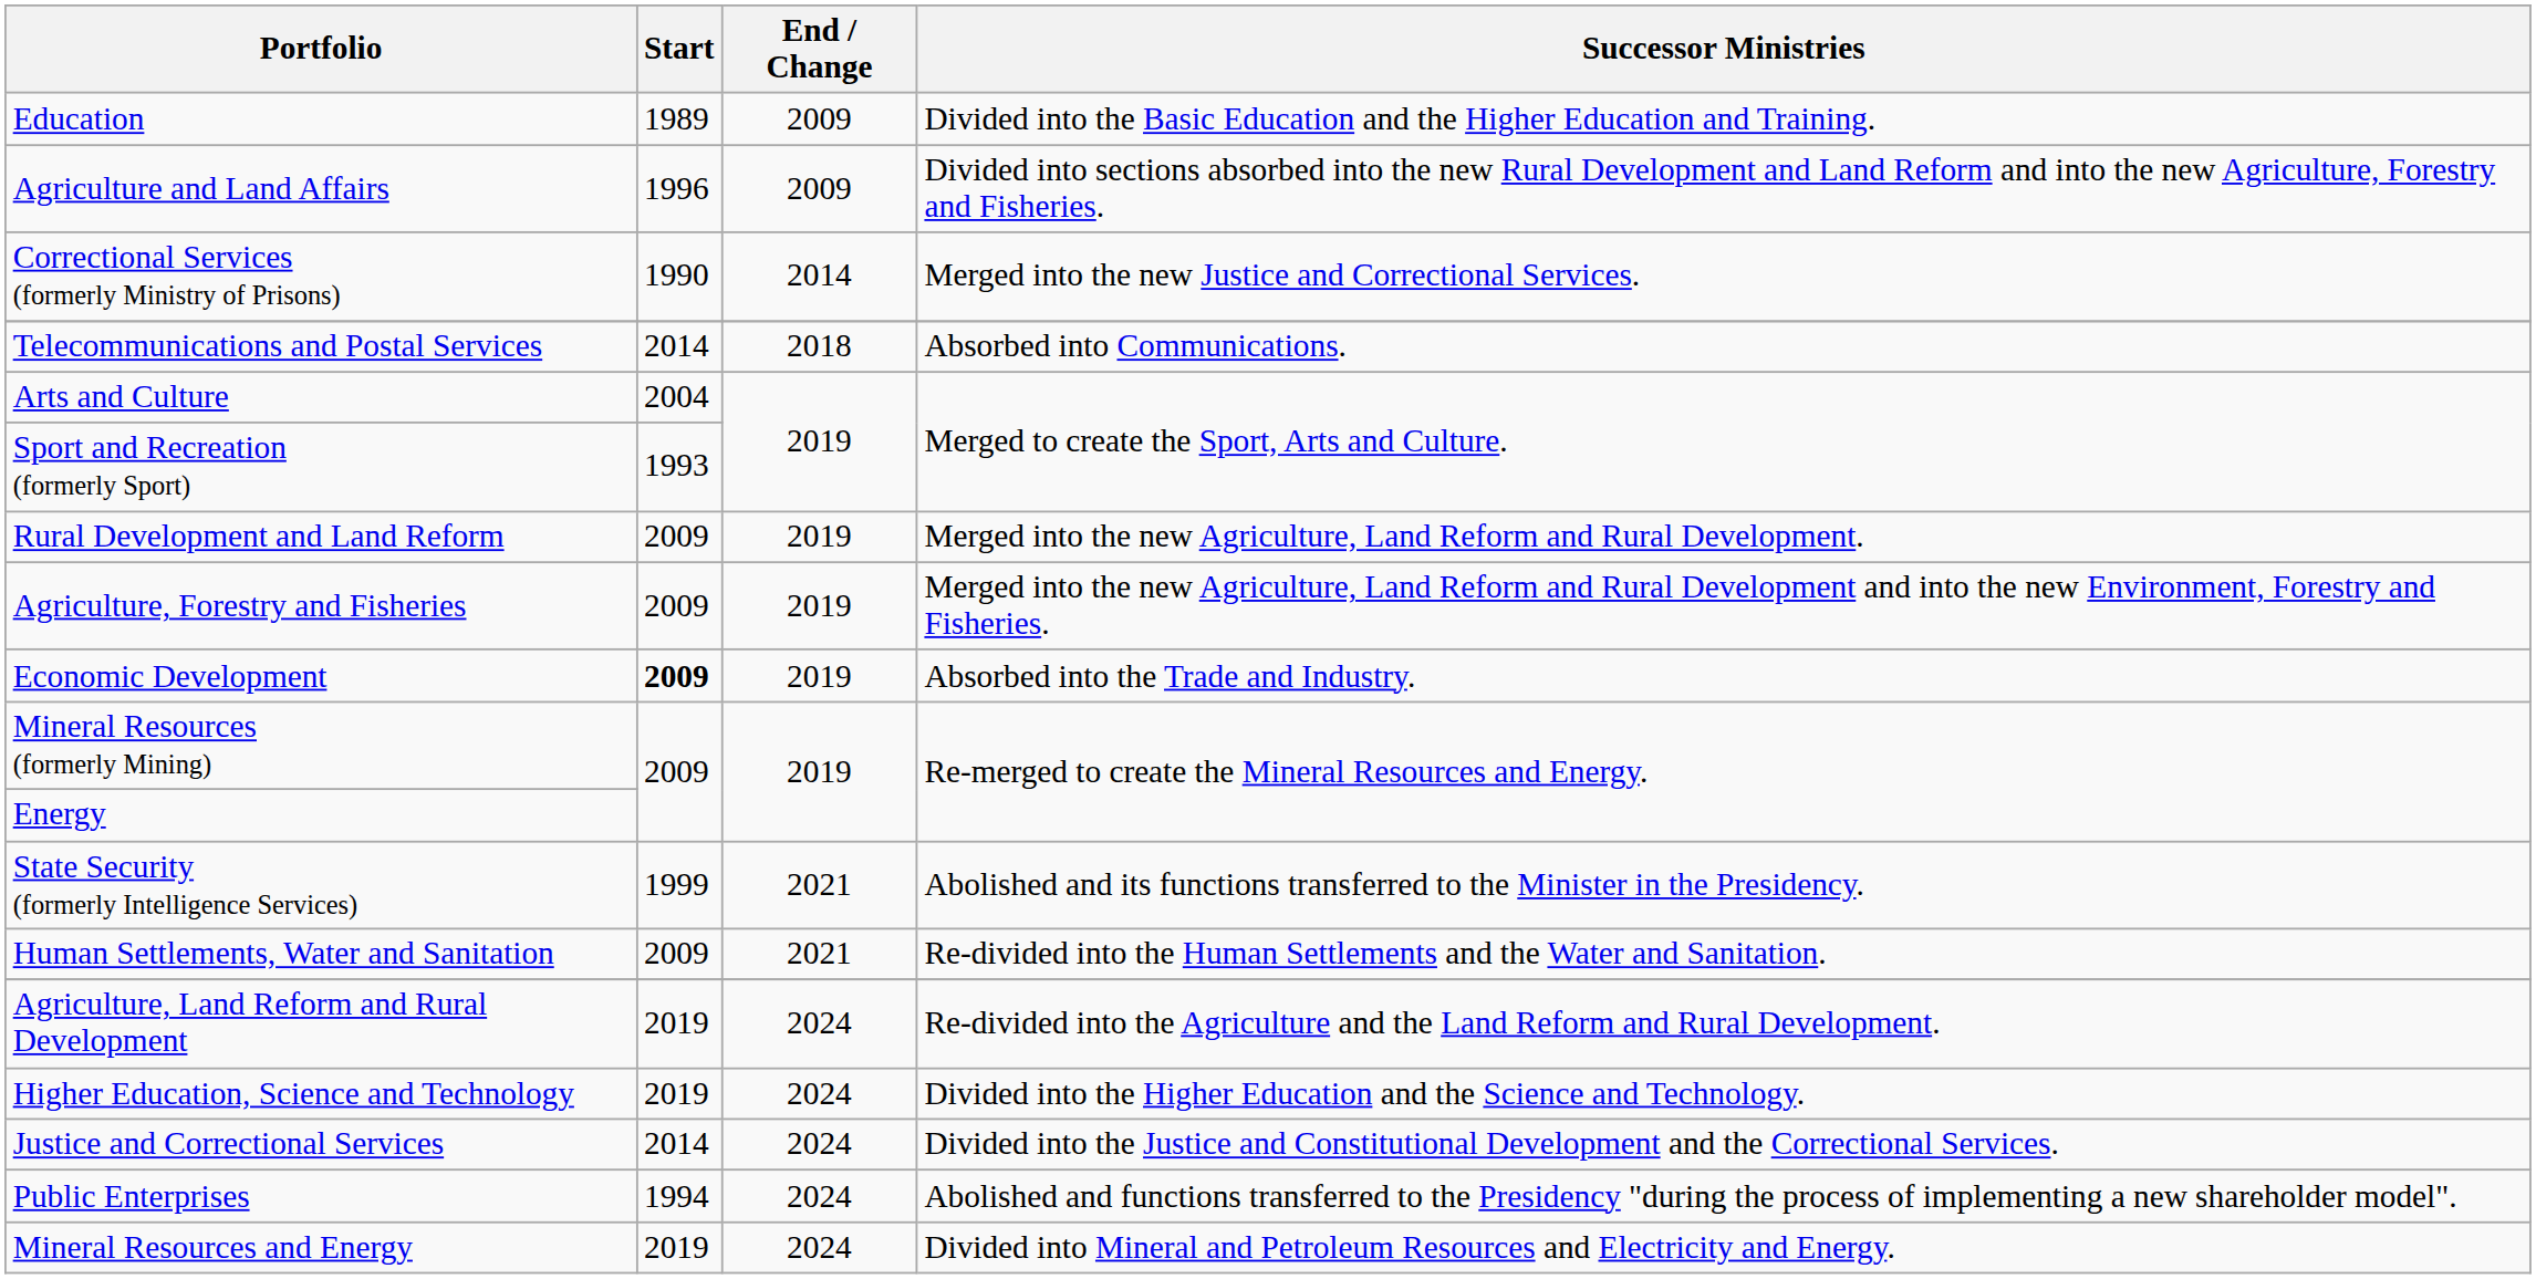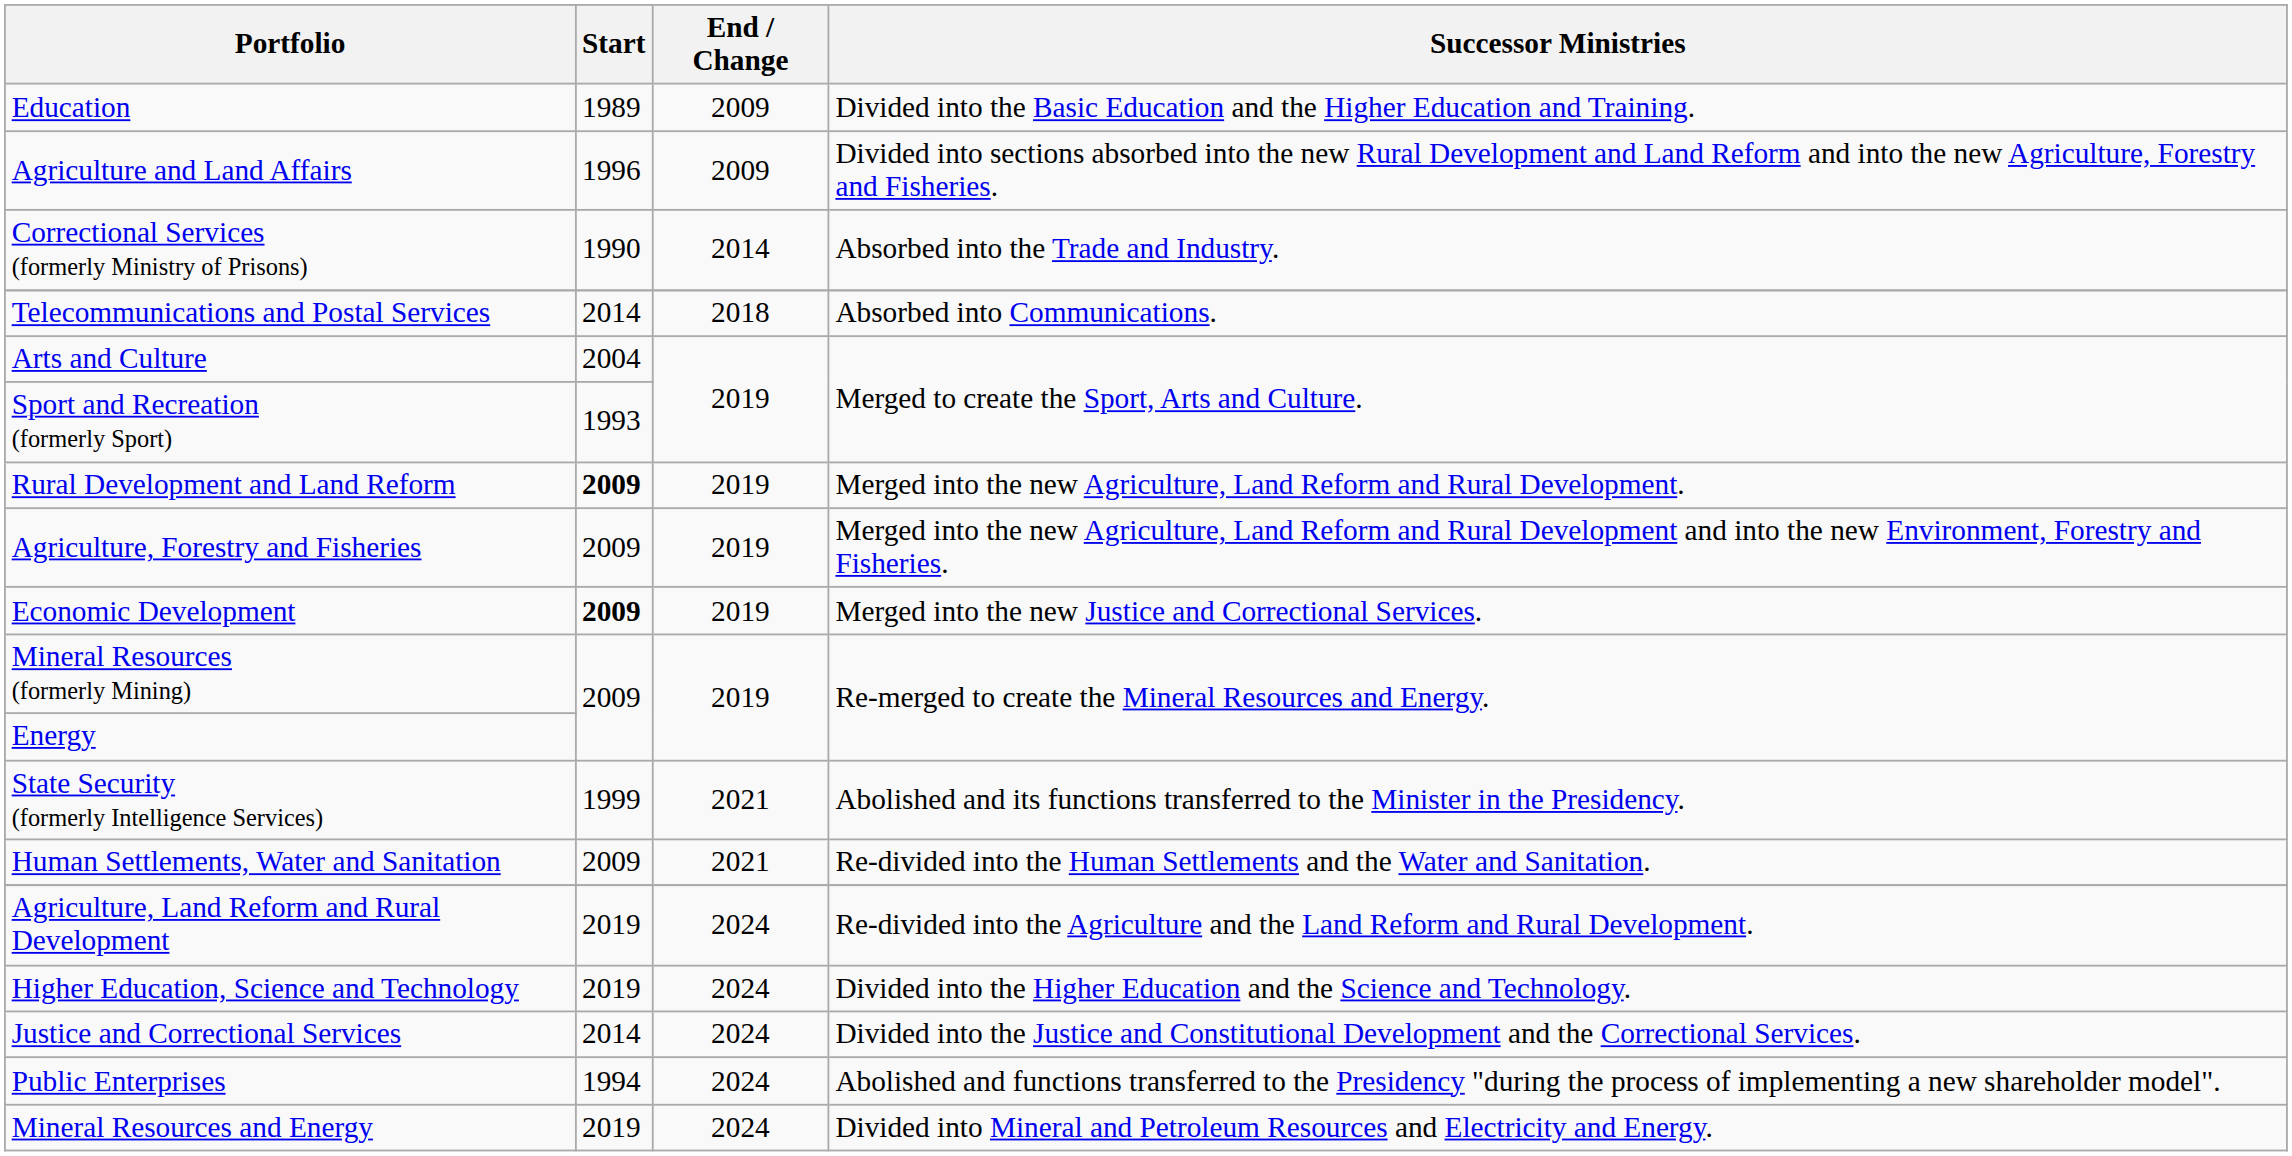Correctional Services (formerly Ministry of Prisons) | Successor Ministries: Merged into the new Justice and Correctional Services. -> Absorbed into the Trade and Industry.
Rural Development and Land Reform | Start: normal -> bold
Economic Development | Successor Ministries: Absorbed into the Trade and Industry. -> Merged into the new Justice and Correctional Services.
